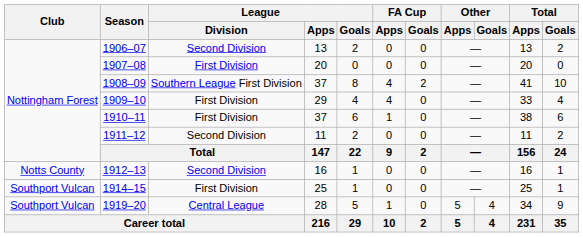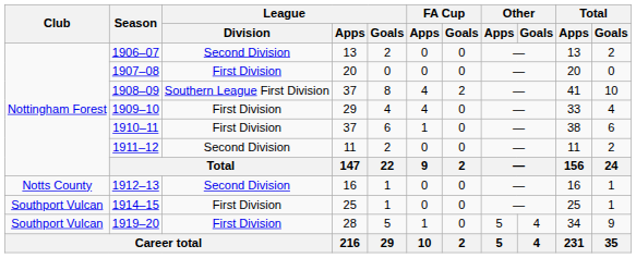1919–20 | League / Division: Central League -> First Division
